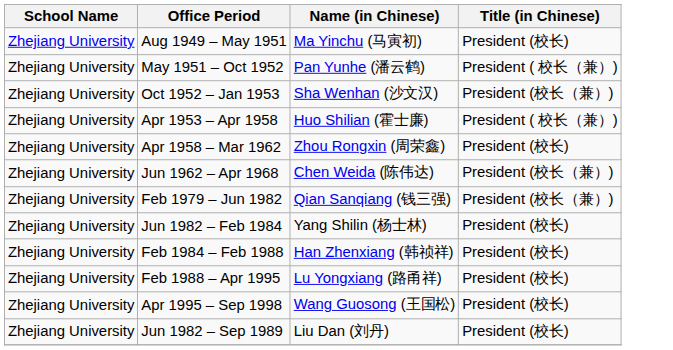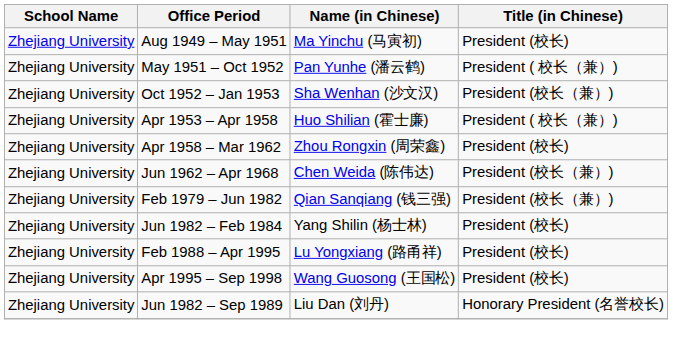- row: Zhejiang University | Feb 1984 – Feb 1988 | Han Zhenxiang (韩祯祥) | President (校长)
Jun 1982 – Sep 1989 | Title (in Chinese): President (校长) -> Honorary President (名誉校长)
